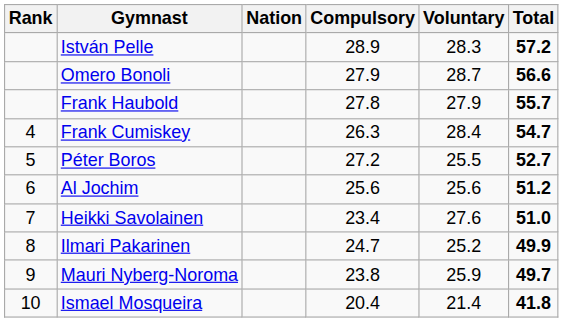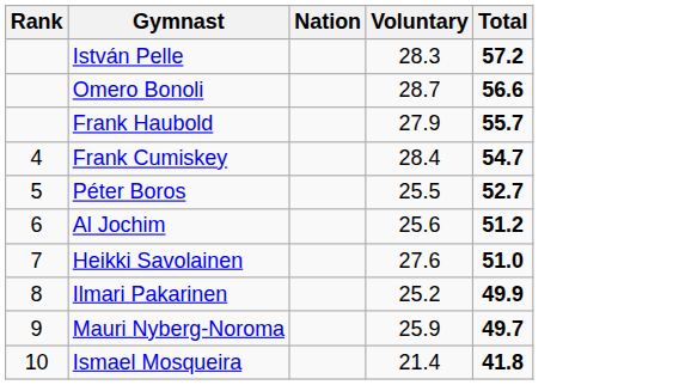- column: Compulsory | 28.9 | 27.9 | 27.8 | 26.3 | 27.2 | 25.6 | 23.4 | 24.7 | 23.8 | 20.4
